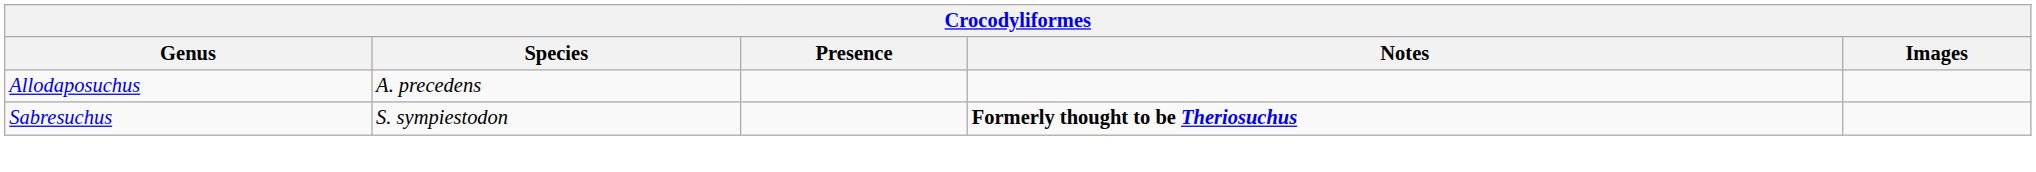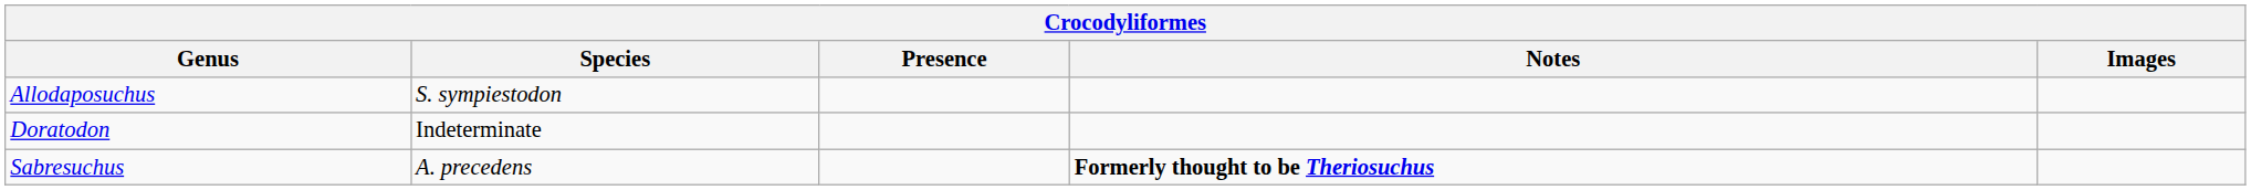Allodaposuchus | Species: A. precedens -> S. sympiestodon
+ row: Doratodon | Indeterminate
Sabresuchus | Species: S. sympiestodon -> A. precedens
